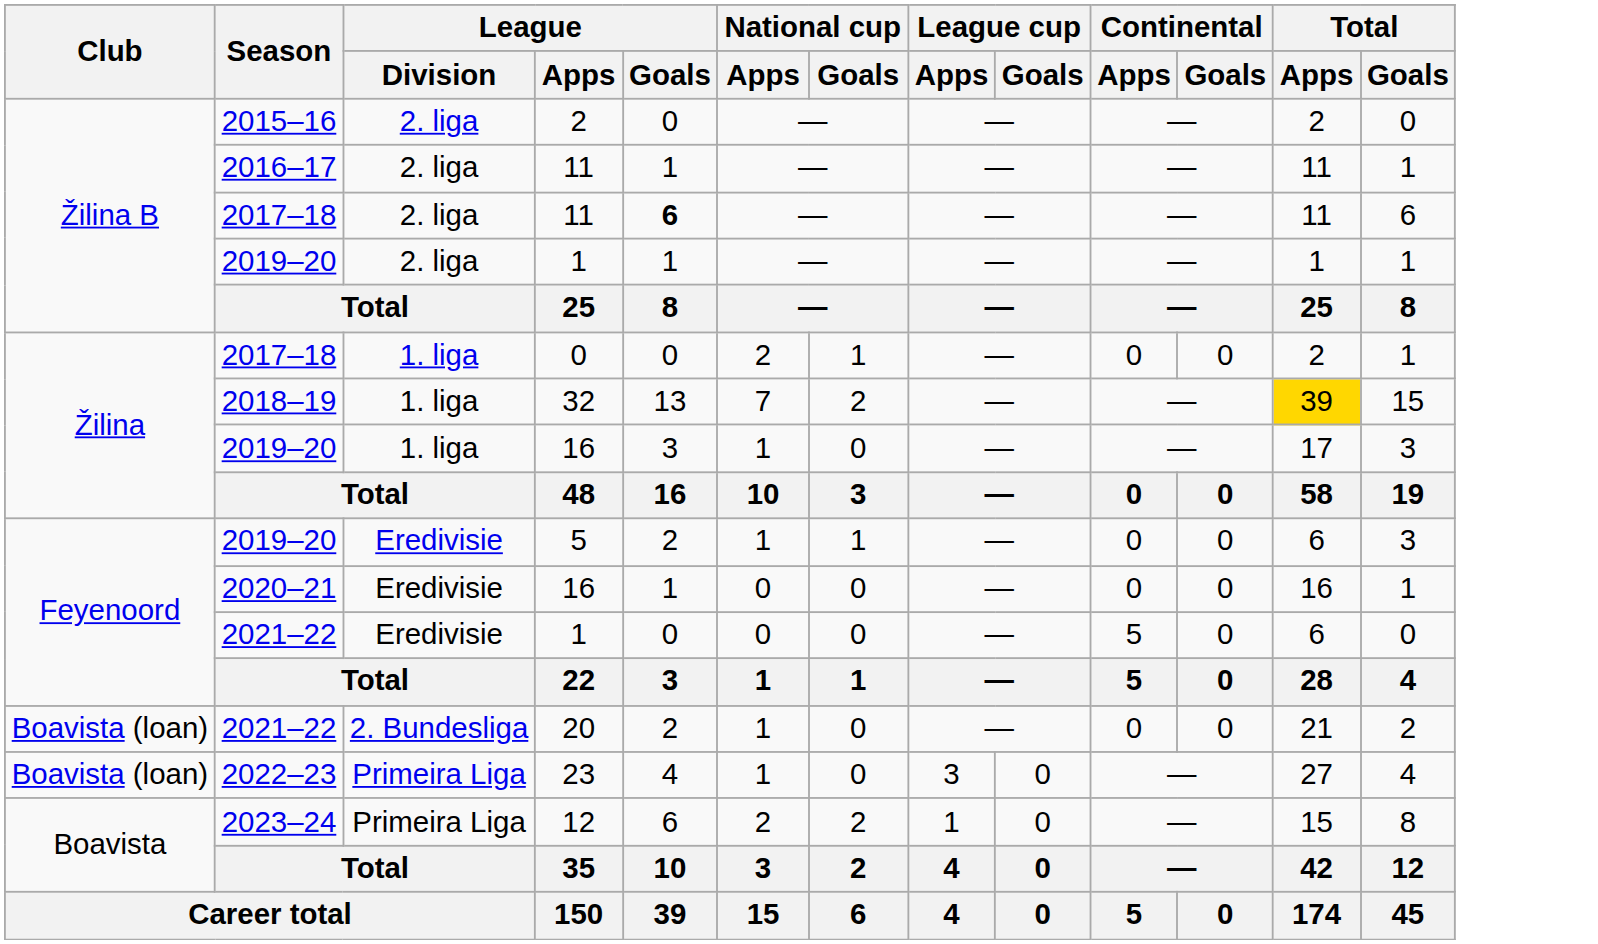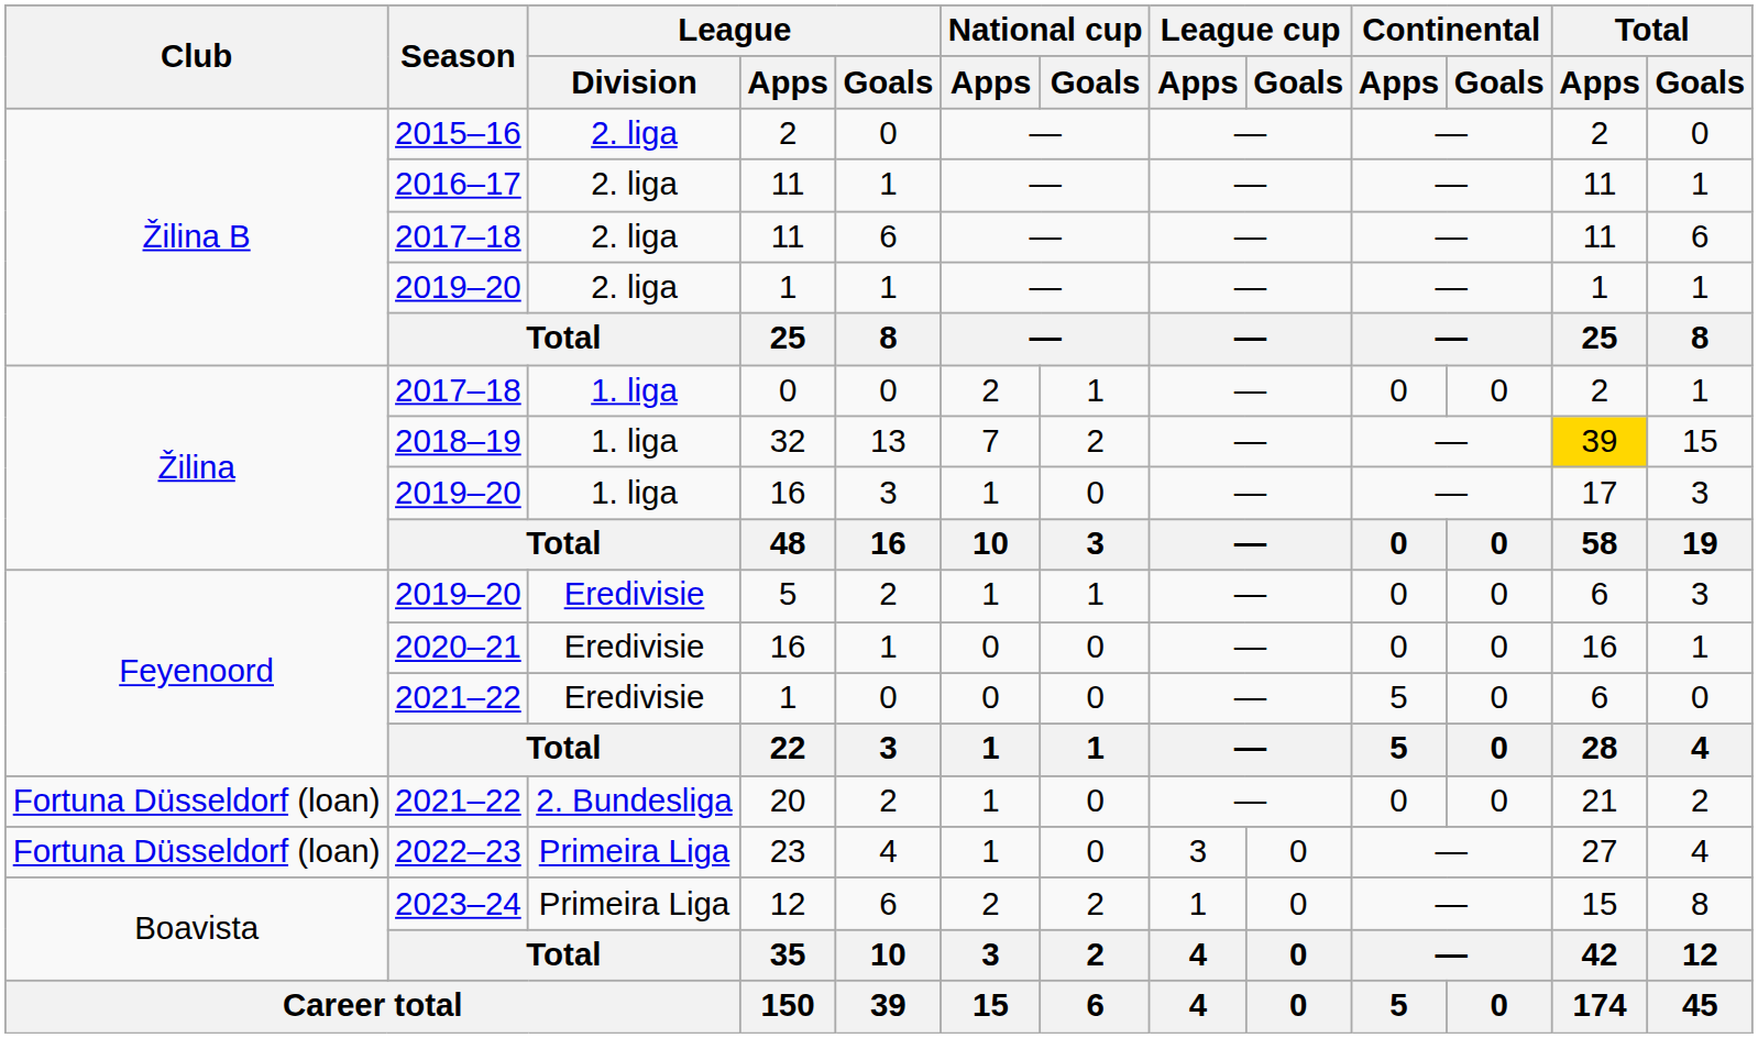2017–18 / 11 | League / Goals: bold -> normal
20 | Club: Boavista (loan) -> Fortuna Düsseldorf (loan)
23 | Club: Boavista (loan) -> Fortuna Düsseldorf (loan)
